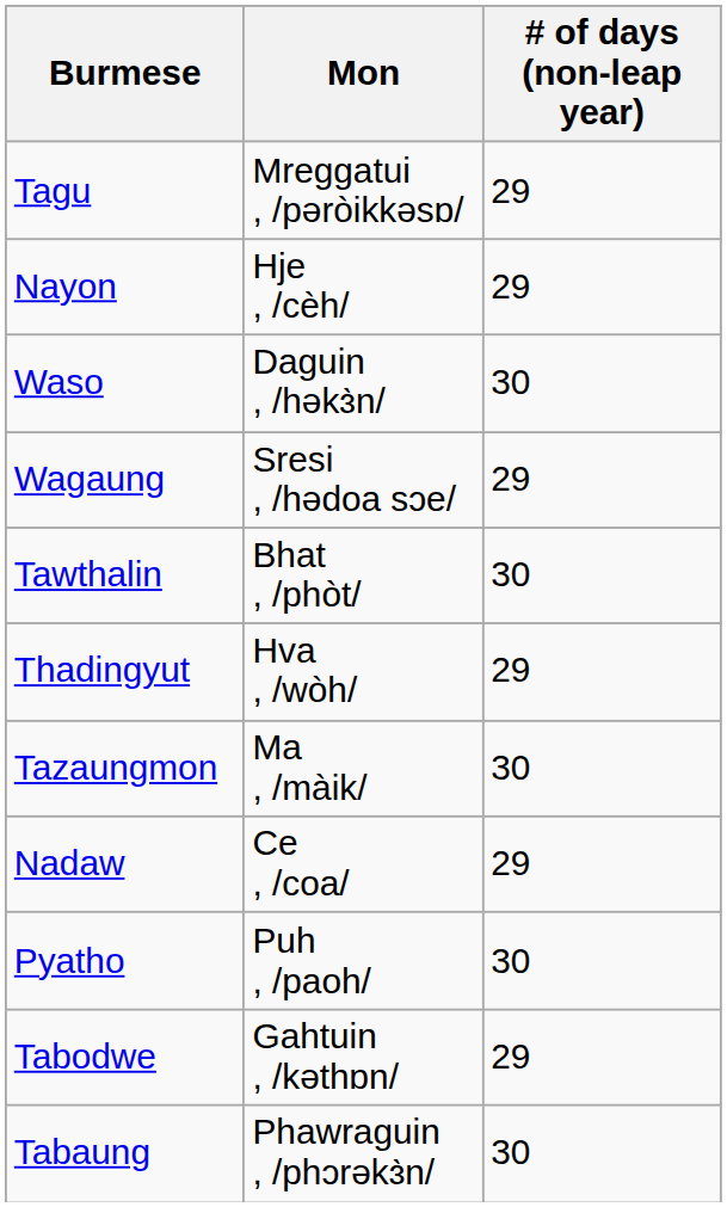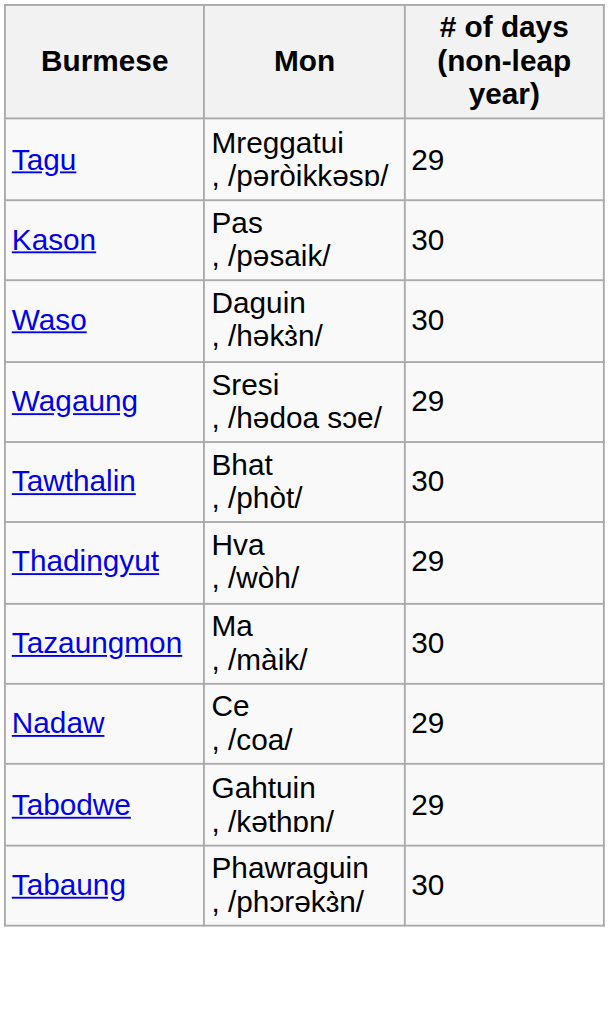+ row: Kason | Pas , /pəsaik/ | 30
- row: Nayon | Hje , /cèh/ | 29
- row: Pyatho | Puh , /paoh/ | 30
